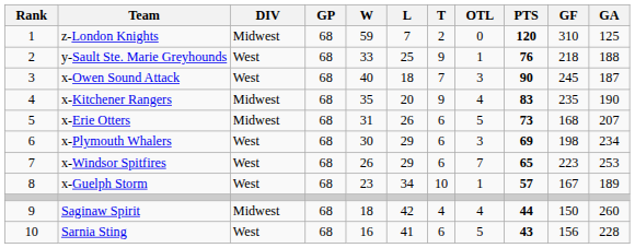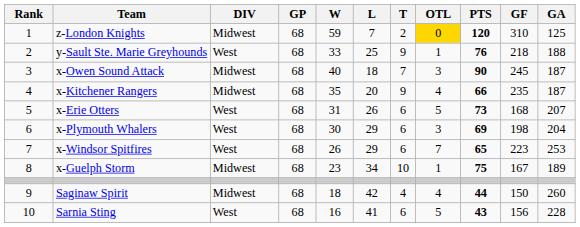z-London Knights | OTL: no background -> gold background
x-Owen Sound Attack | DIV: West -> Midwest
x-Kitchener Rangers | PTS: 83 -> 66
x-Kitchener Rangers | GA: 190 -> 187
x-Erie Otters | DIV: Midwest -> West
x-Plymouth Whalers | GA: 234 -> 204
x-Guelph Storm | DIV: West -> Midwest
x-Guelph Storm | PTS: 57 -> 75
